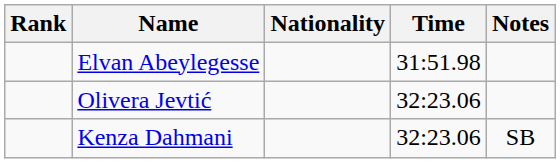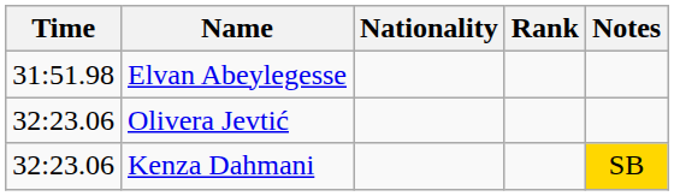columns swapped: Rank <-> Time
Kenza Dahmani | Notes: no background -> gold background
